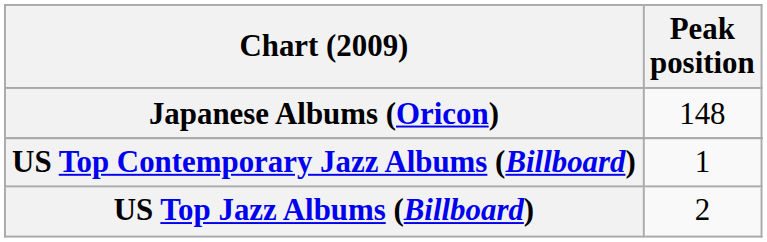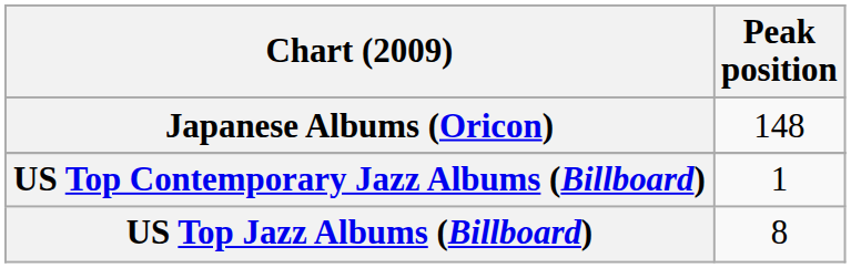US Top Jazz Albums (Billboard) | Peak position: 2 -> 8
